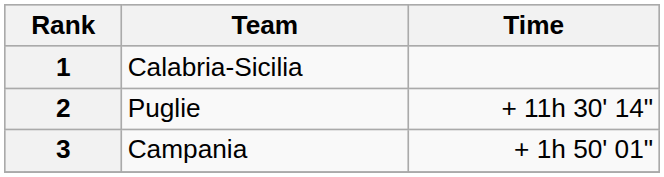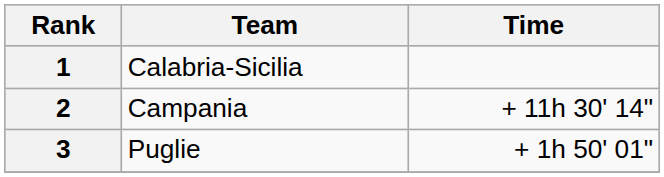2 | Team: Puglie -> Campania
3 | Team: Campania -> Puglie
